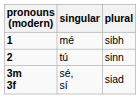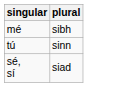- column: pronouns (modern) | 1 | 2 | 3m 3f
